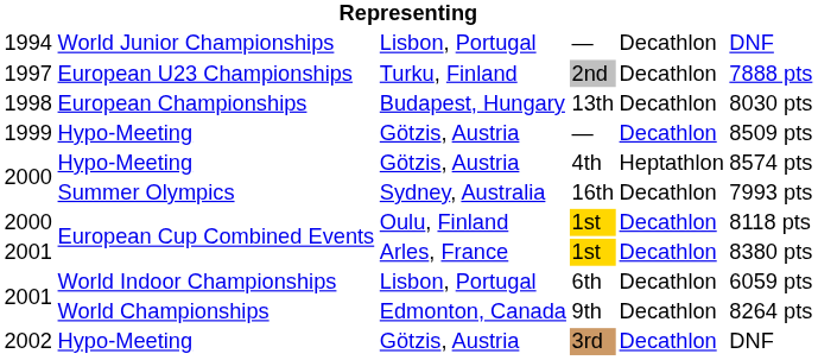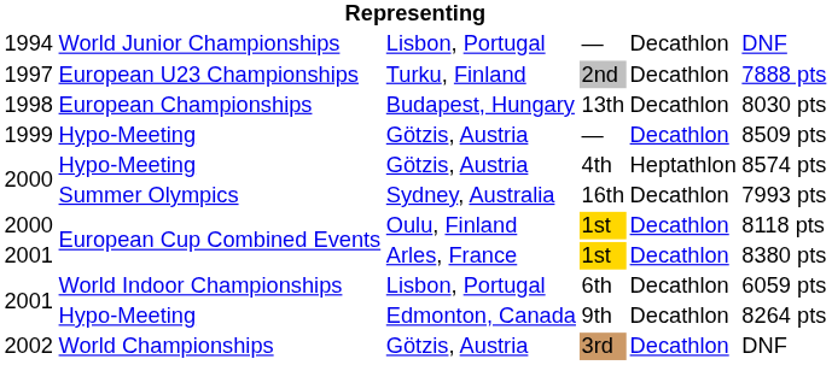9th | column 2: World Championships -> Hypo-Meeting
3rd | column 2: Hypo-Meeting -> World Championships
